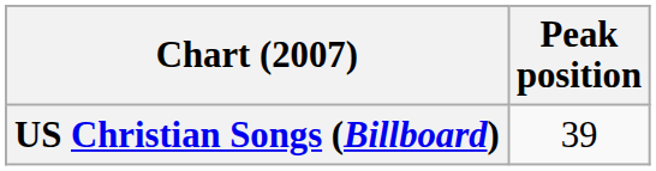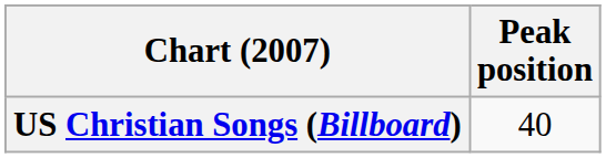US Christian Songs (Billboard) | Peak position: 39 -> 40
